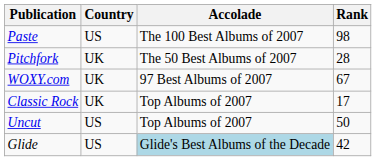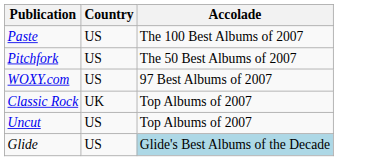- column: Rank | 98 | 28 | 67 | 17 | 50 | 42
Pitchfork | Country: UK -> US
WOXY.com | Country: UK -> US
